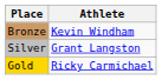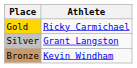rows swapped: Gold <-> Bronze
